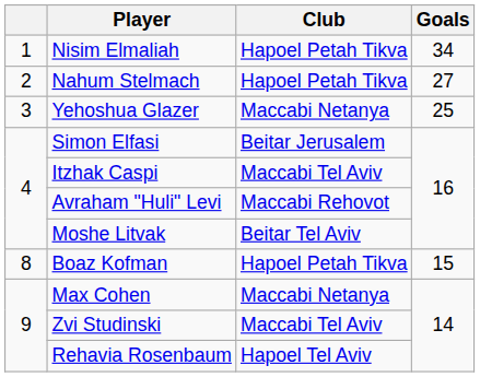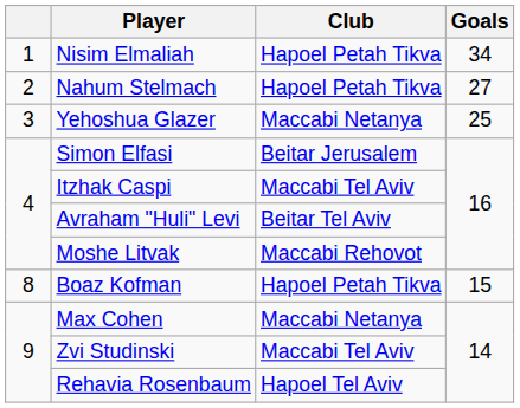Avraham "Huli" Levi | Club: Maccabi Rehovot -> Beitar Tel Aviv
Moshe Litvak | Club: Beitar Tel Aviv -> Maccabi Rehovot
